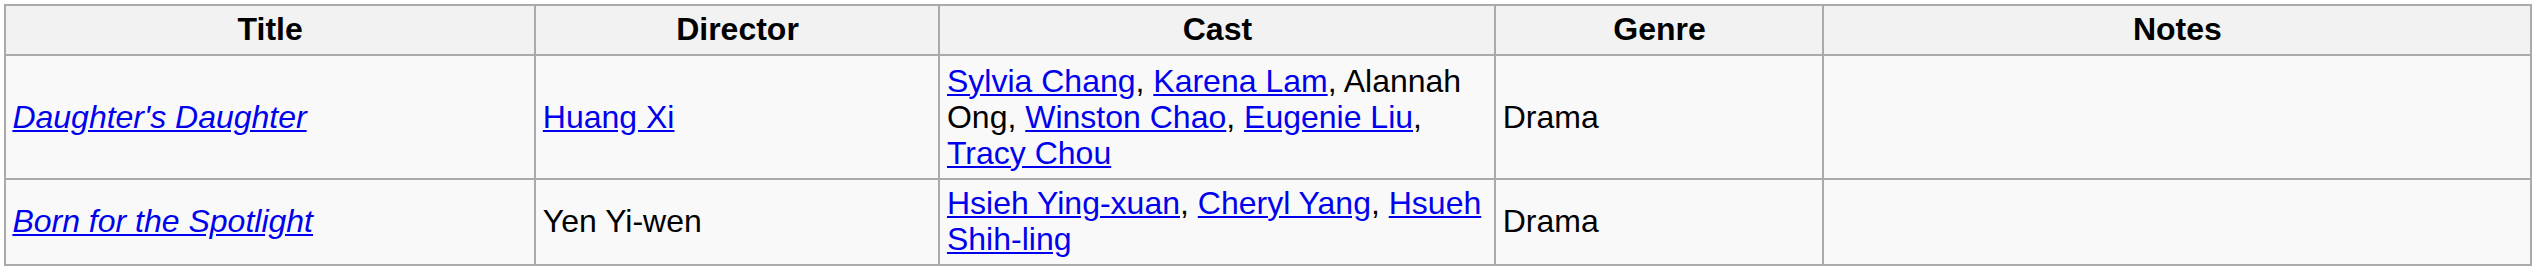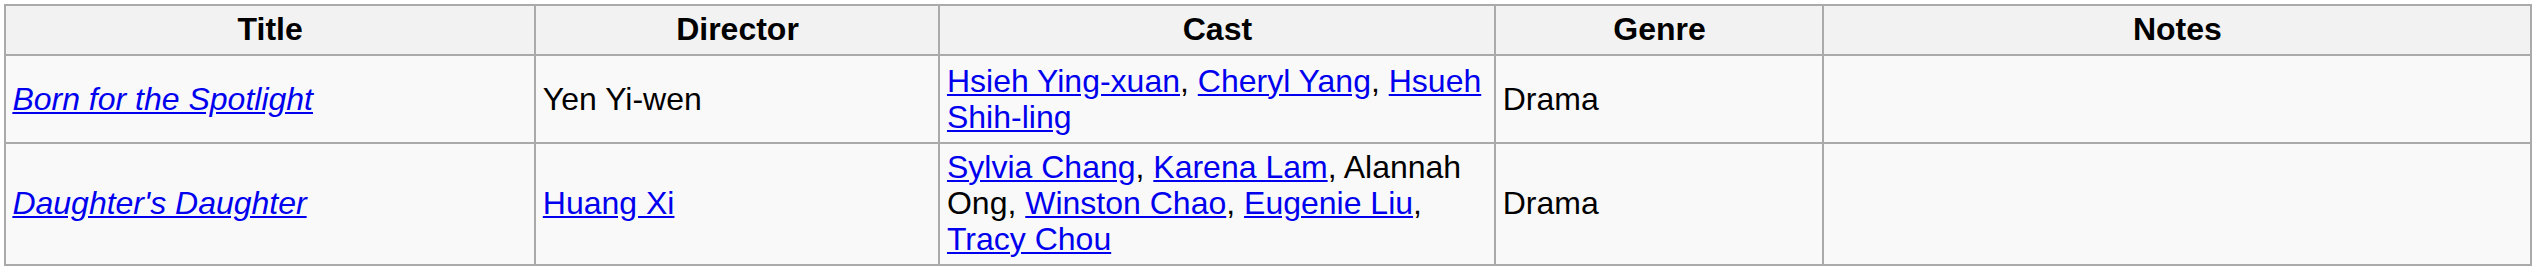rows swapped: Daughter's Daughter <-> Born for the Spotlight
